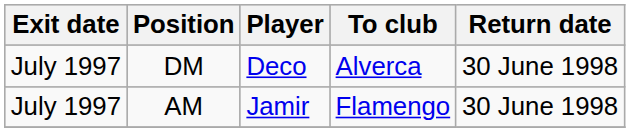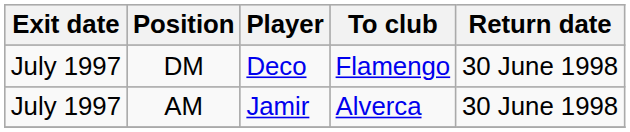DM | To club: Alverca -> Flamengo
AM | To club: Flamengo -> Alverca
